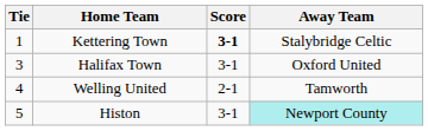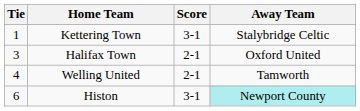Kettering Town | Score: bold -> normal
Halifax Town | Score: 3-1 -> 2-1
Histon | Tie: 5 -> 6
